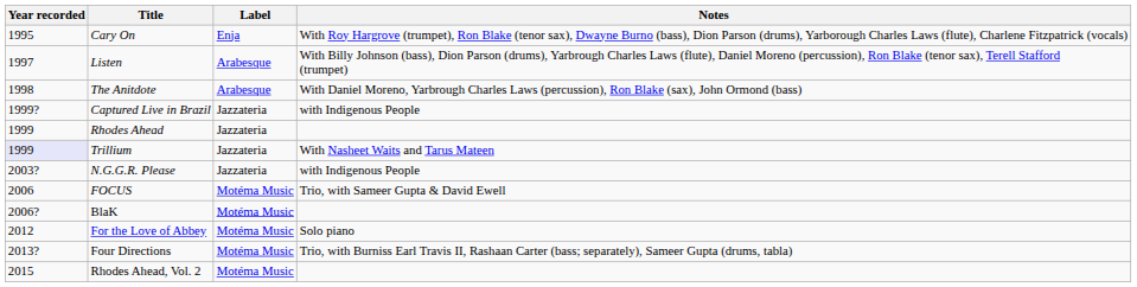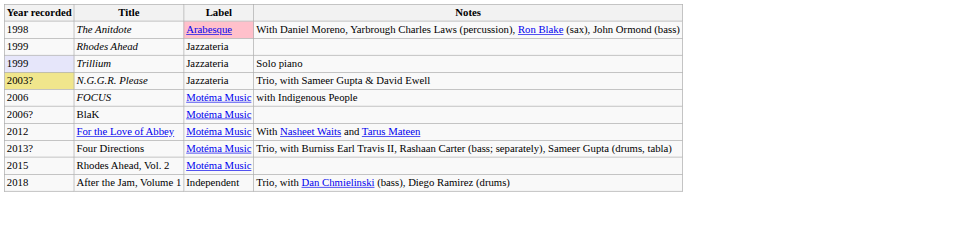- row: 1995 | Cary On | Enja | With Roy Hargrove (trumpet), Ron Blake (tenor sax), Dwayne Burno (bass), Dion Parson (drums), Yarborough Charles Laws (flute), Charlene Fitzpatrick (vocals)
- row: 1997 | Listen | Arabesque | With Billy Johnson (bass), Dion Parson (drums), Yarbrough Charles Laws (flute), Daniel Moreno (percussion), Ron Blake (tenor sax), Terell Stafford (trumpet)
The Anitdote | Label: no background -> pink background
- row: 1999? | Captured Live in Brazil | Jazzateria | with Indigenous People
Trillium | Notes: With Nasheet Waits and Tarus Mateen -> Solo piano
N.G.G.R. Please | Year recorded: no background -> khaki background
N.G.G.R. Please | Notes: with Indigenous People -> Trio, with Sameer Gupta & David Ewell
FOCUS | Notes: Trio, with Sameer Gupta & David Ewell -> with Indigenous People
For the Love of Abbey | Notes: Solo piano -> With Nasheet Waits and Tarus Mateen
+ row: 2018 | After the Jam, Volume 1 | Independent | Trio, with Dan Chmielinski (bass), Diego Ramirez (drums)
